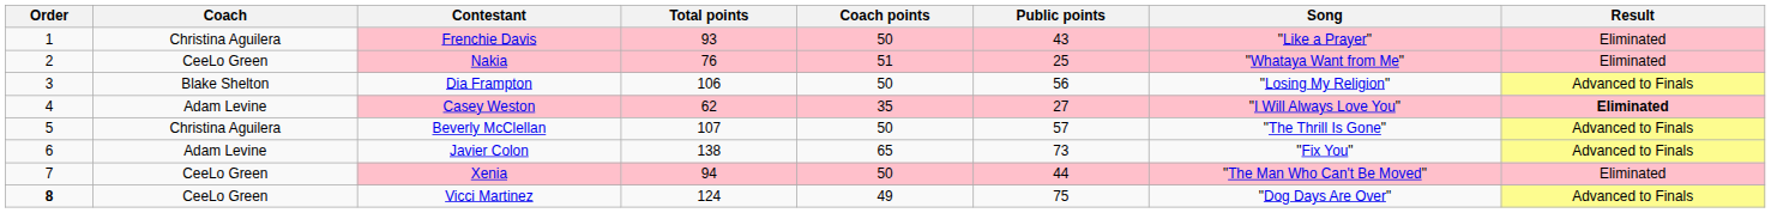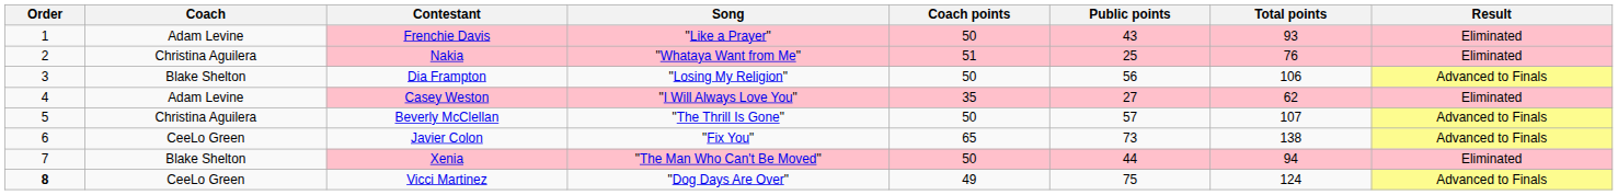columns swapped: Song <-> Total points
Frenchie Davis | Coach: Christina Aguilera -> Adam Levine
Nakia | Coach: CeeLo Green -> Christina Aguilera
Casey Weston | Result: bold -> normal
Javier Colon | Coach: Adam Levine -> CeeLo Green
Xenia | Coach: CeeLo Green -> Blake Shelton
